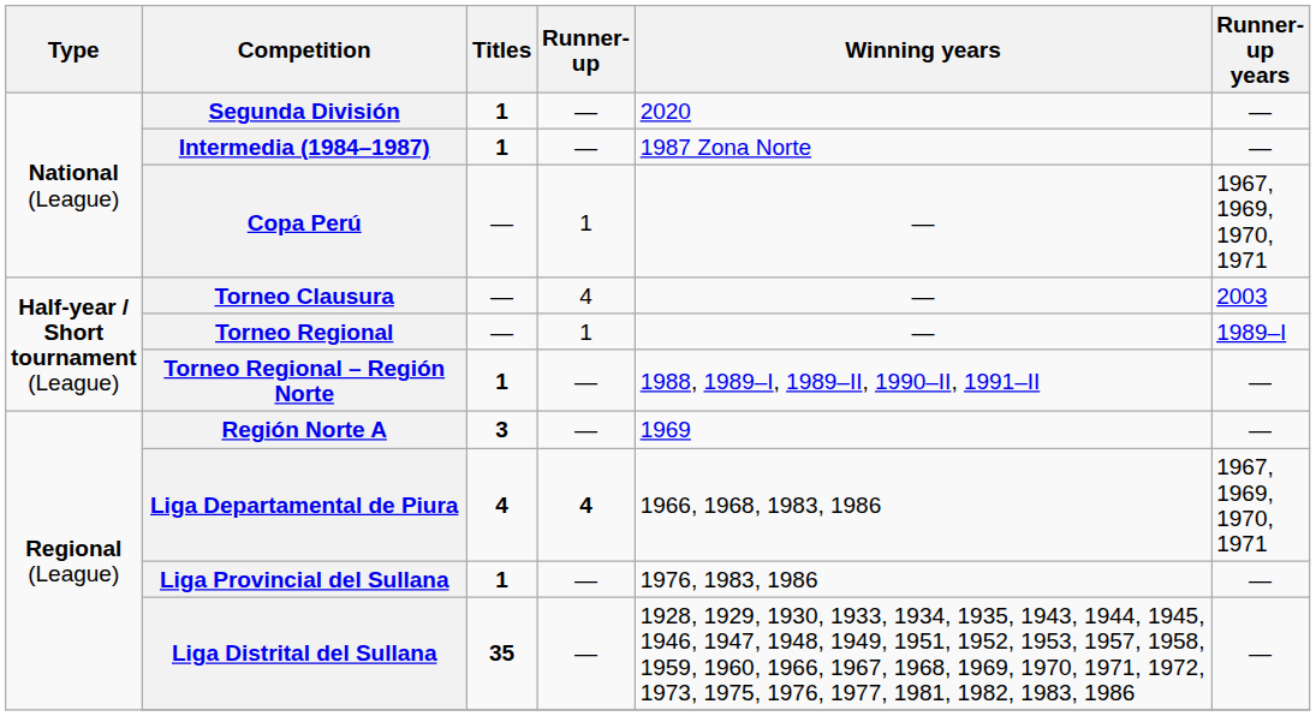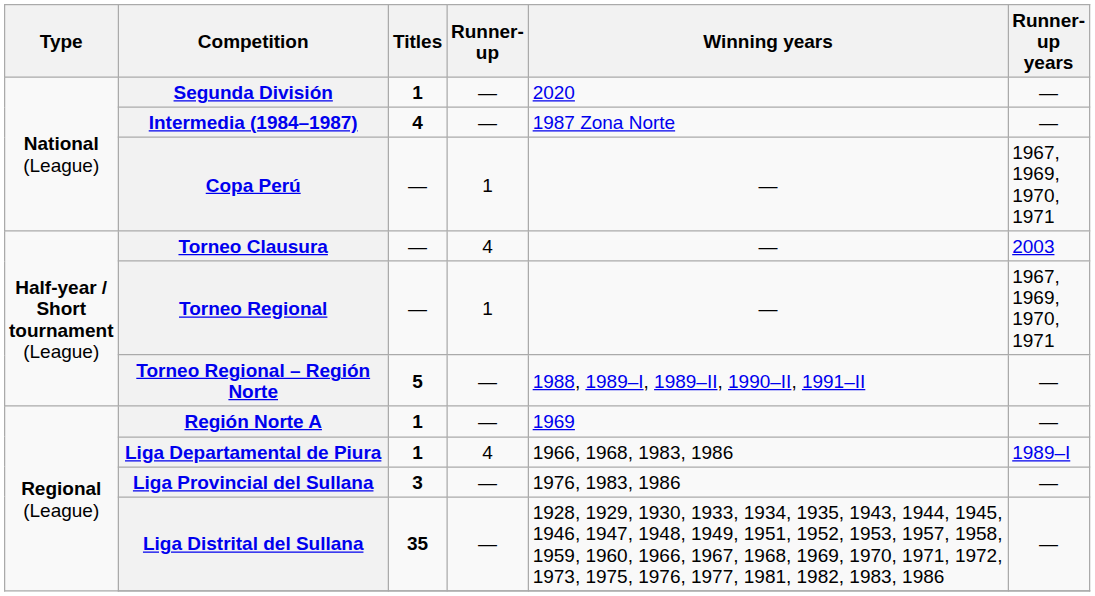Intermedia (1984–1987) | Titles: 1 -> 4
Torneo Regional | Runner-up years: 1989–I -> 1967, 1969, 1970, 1971
Torneo Regional – Región Norte | Titles: 1 -> 5
Región Norte A | Titles: 3 -> 1
Liga Departamental de Piura | Titles: 4 -> 1
Liga Departamental de Piura | Runner-up: bold -> normal
Liga Departamental de Piura | Runner-up years: 1967, 1969, 1970, 1971 -> 1989–I
Liga Provincial del Sullana | Titles: 1 -> 3
